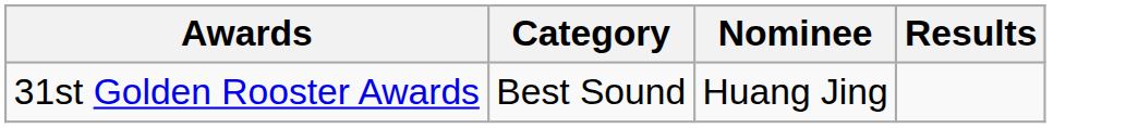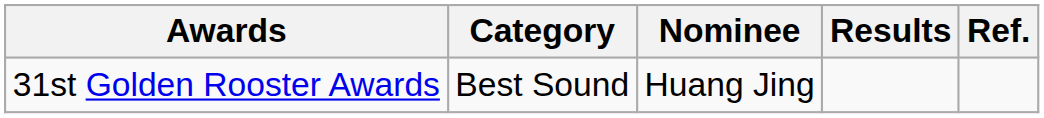+ column: Ref.
